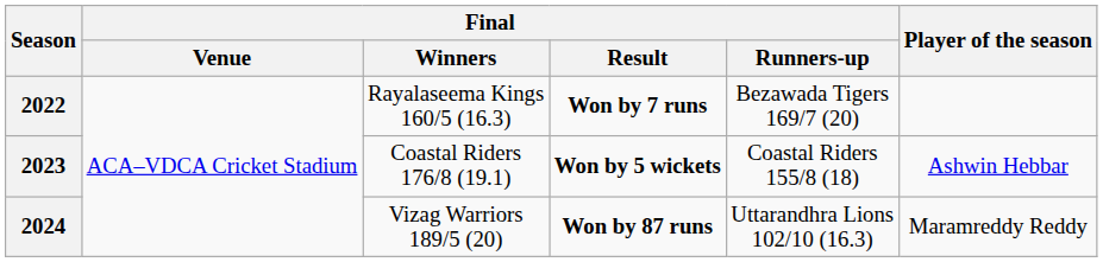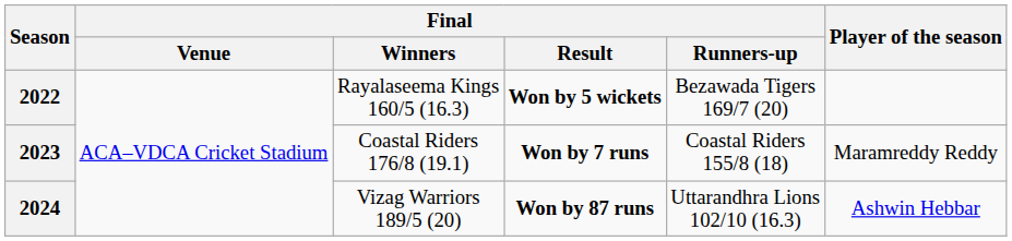2022 | Final / Result: Won by 7 runs -> Won by 5 wickets
2023 | Final / Result: Won by 5 wickets -> Won by 7 runs
2023 | Player of the season: Ashwin Hebbar -> Maramreddy Reddy
2024 | Player of the season: Maramreddy Reddy -> Ashwin Hebbar
